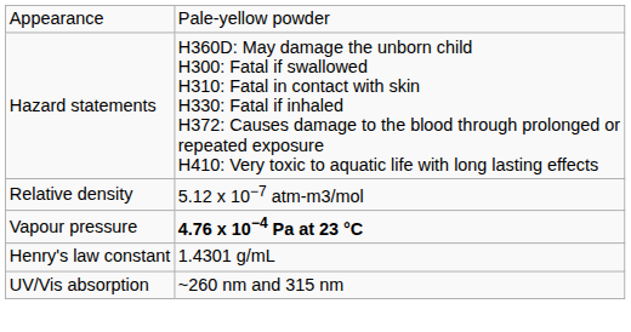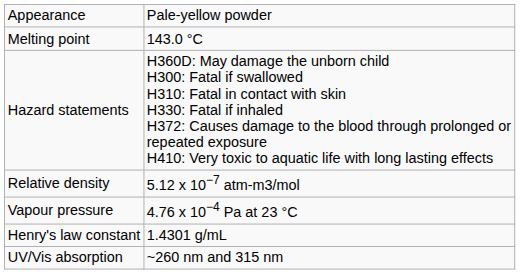+ row: Melting point | 143.0 °C
Vapour pressure | column 2: bold -> normal
